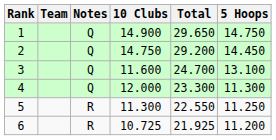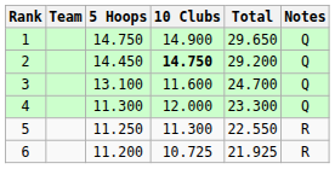columns swapped: 5 Hoops <-> Notes
2 | 10 Clubs: normal -> bold
